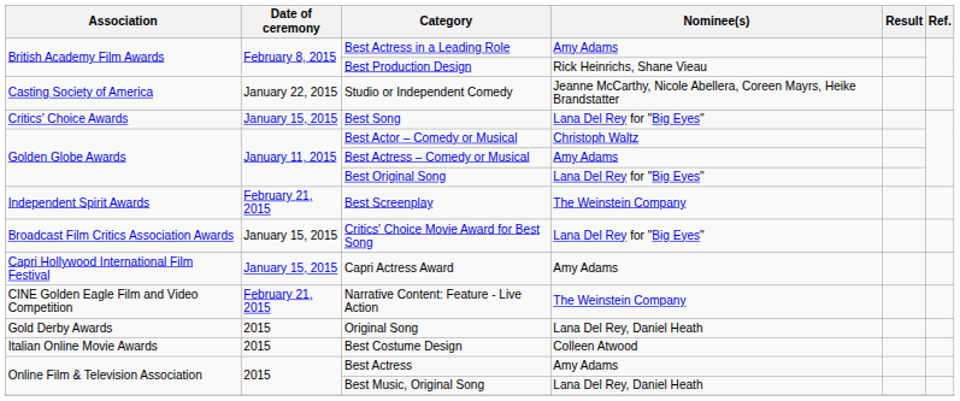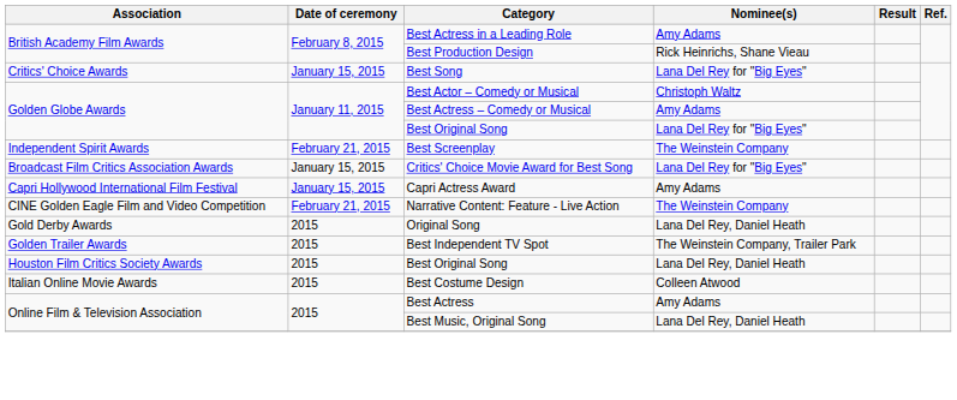- row: Casting Society of America | January 22, 2015 | Studio or Independent Comedy | Jeanne McCarthy, Nicole Abellera, Coreen Mayrs, Heike Brandstatter
+ row: Golden Trailer Awards | 2015 | Best Independent TV Spot | The Weinstein Company, Trailer Park
+ row: Houston Film Critics Society Awards | 2015 | Best Original Song | Lana Del Rey, Daniel Heath
